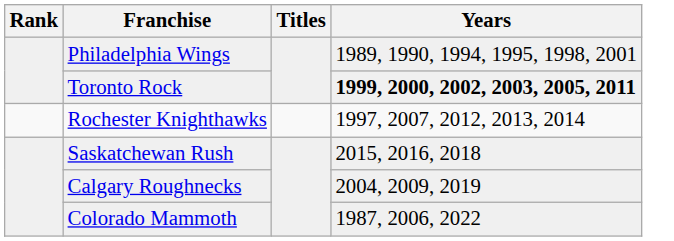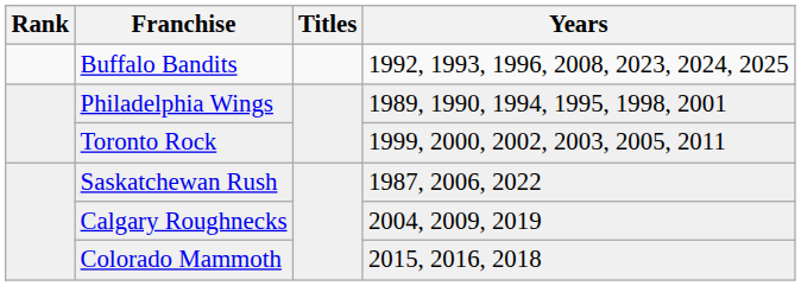+ row: Buffalo Bandits | 1992, 1993, 1996, 2008, 2023, 2024, 2025
Toronto Rock | Years: bold -> normal
- row: Rochester Knighthawks | 1997, 2007, 2012, 2013, 2014
Saskatchewan Rush | Years: 2015, 2016, 2018 -> 1987, 2006, 2022
Colorado Mammoth | Years: 1987, 2006, 2022 -> 2015, 2016, 2018
